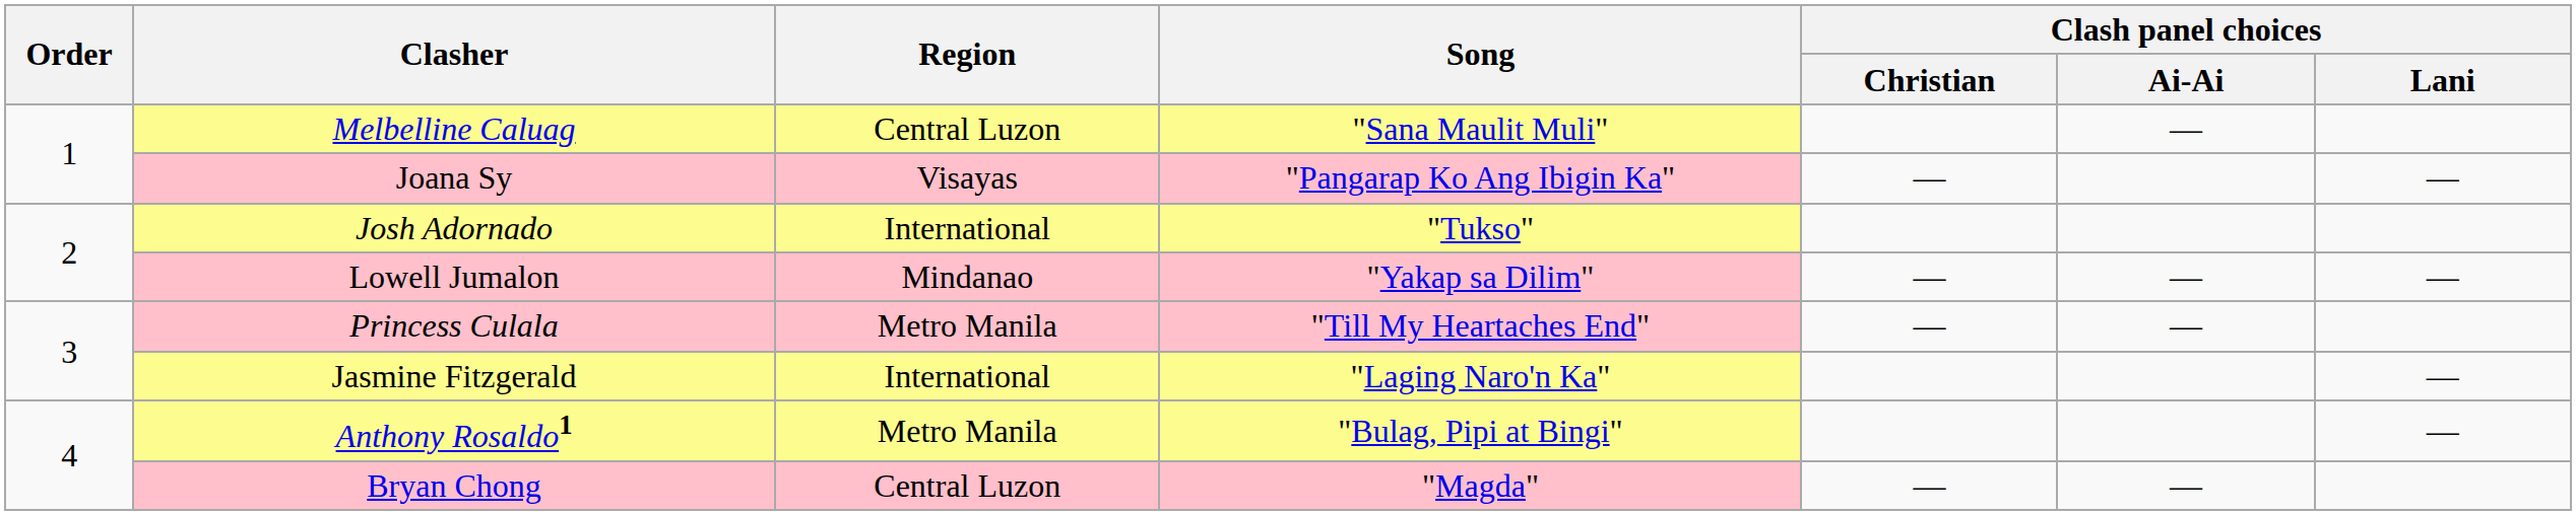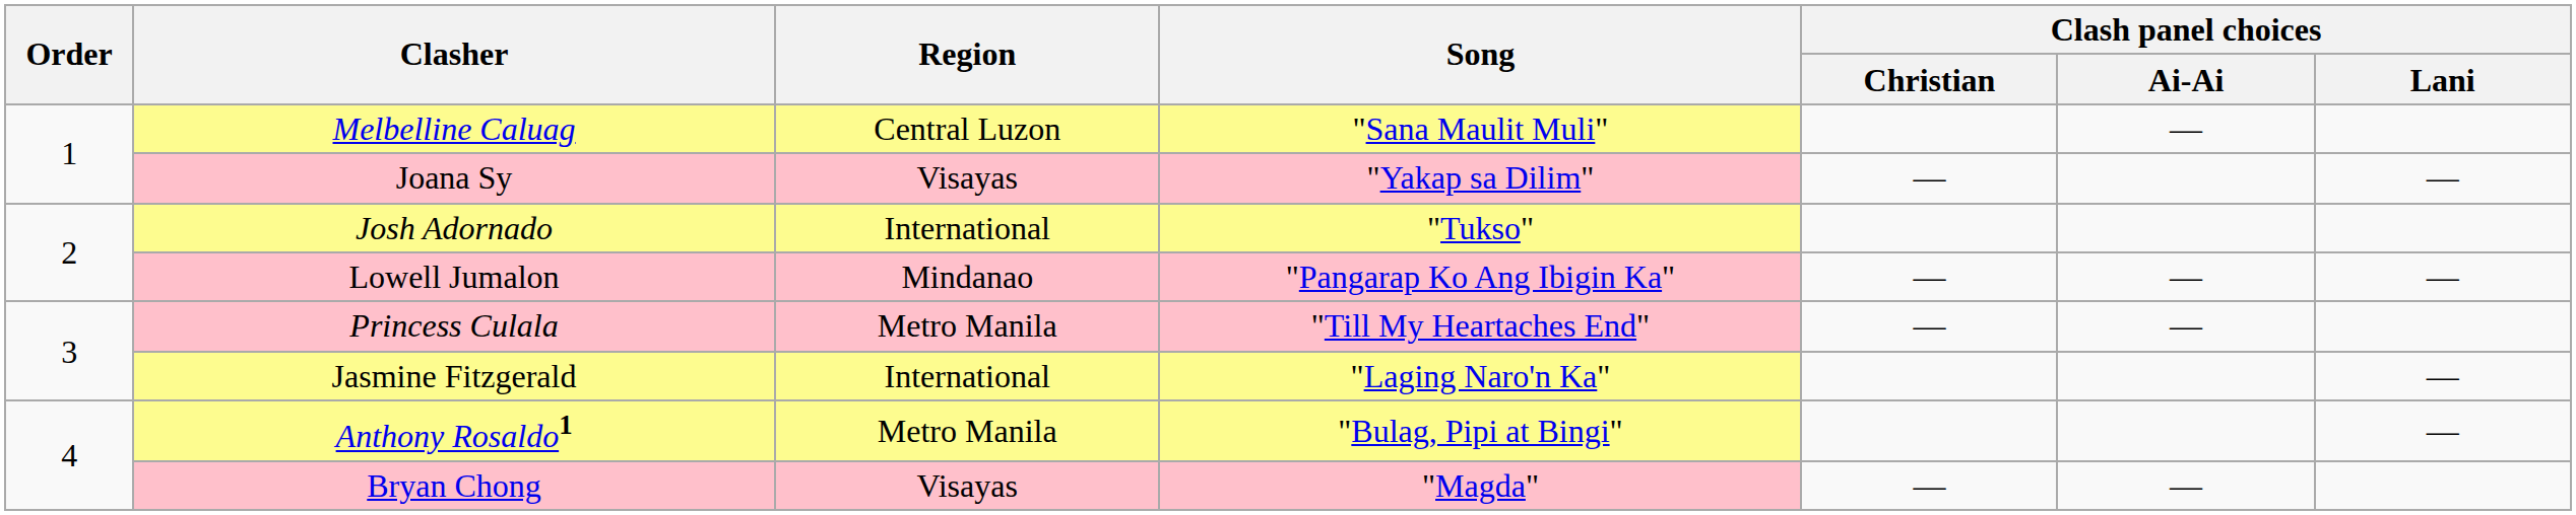Joana Sy | Song: "Pangarap Ko Ang Ibigin Ka" -> "Yakap sa Dilim"
Lowell Jumalon | Song: "Yakap sa Dilim" -> "Pangarap Ko Ang Ibigin Ka"
Bryan Chong | Region: Central Luzon -> Visayas
